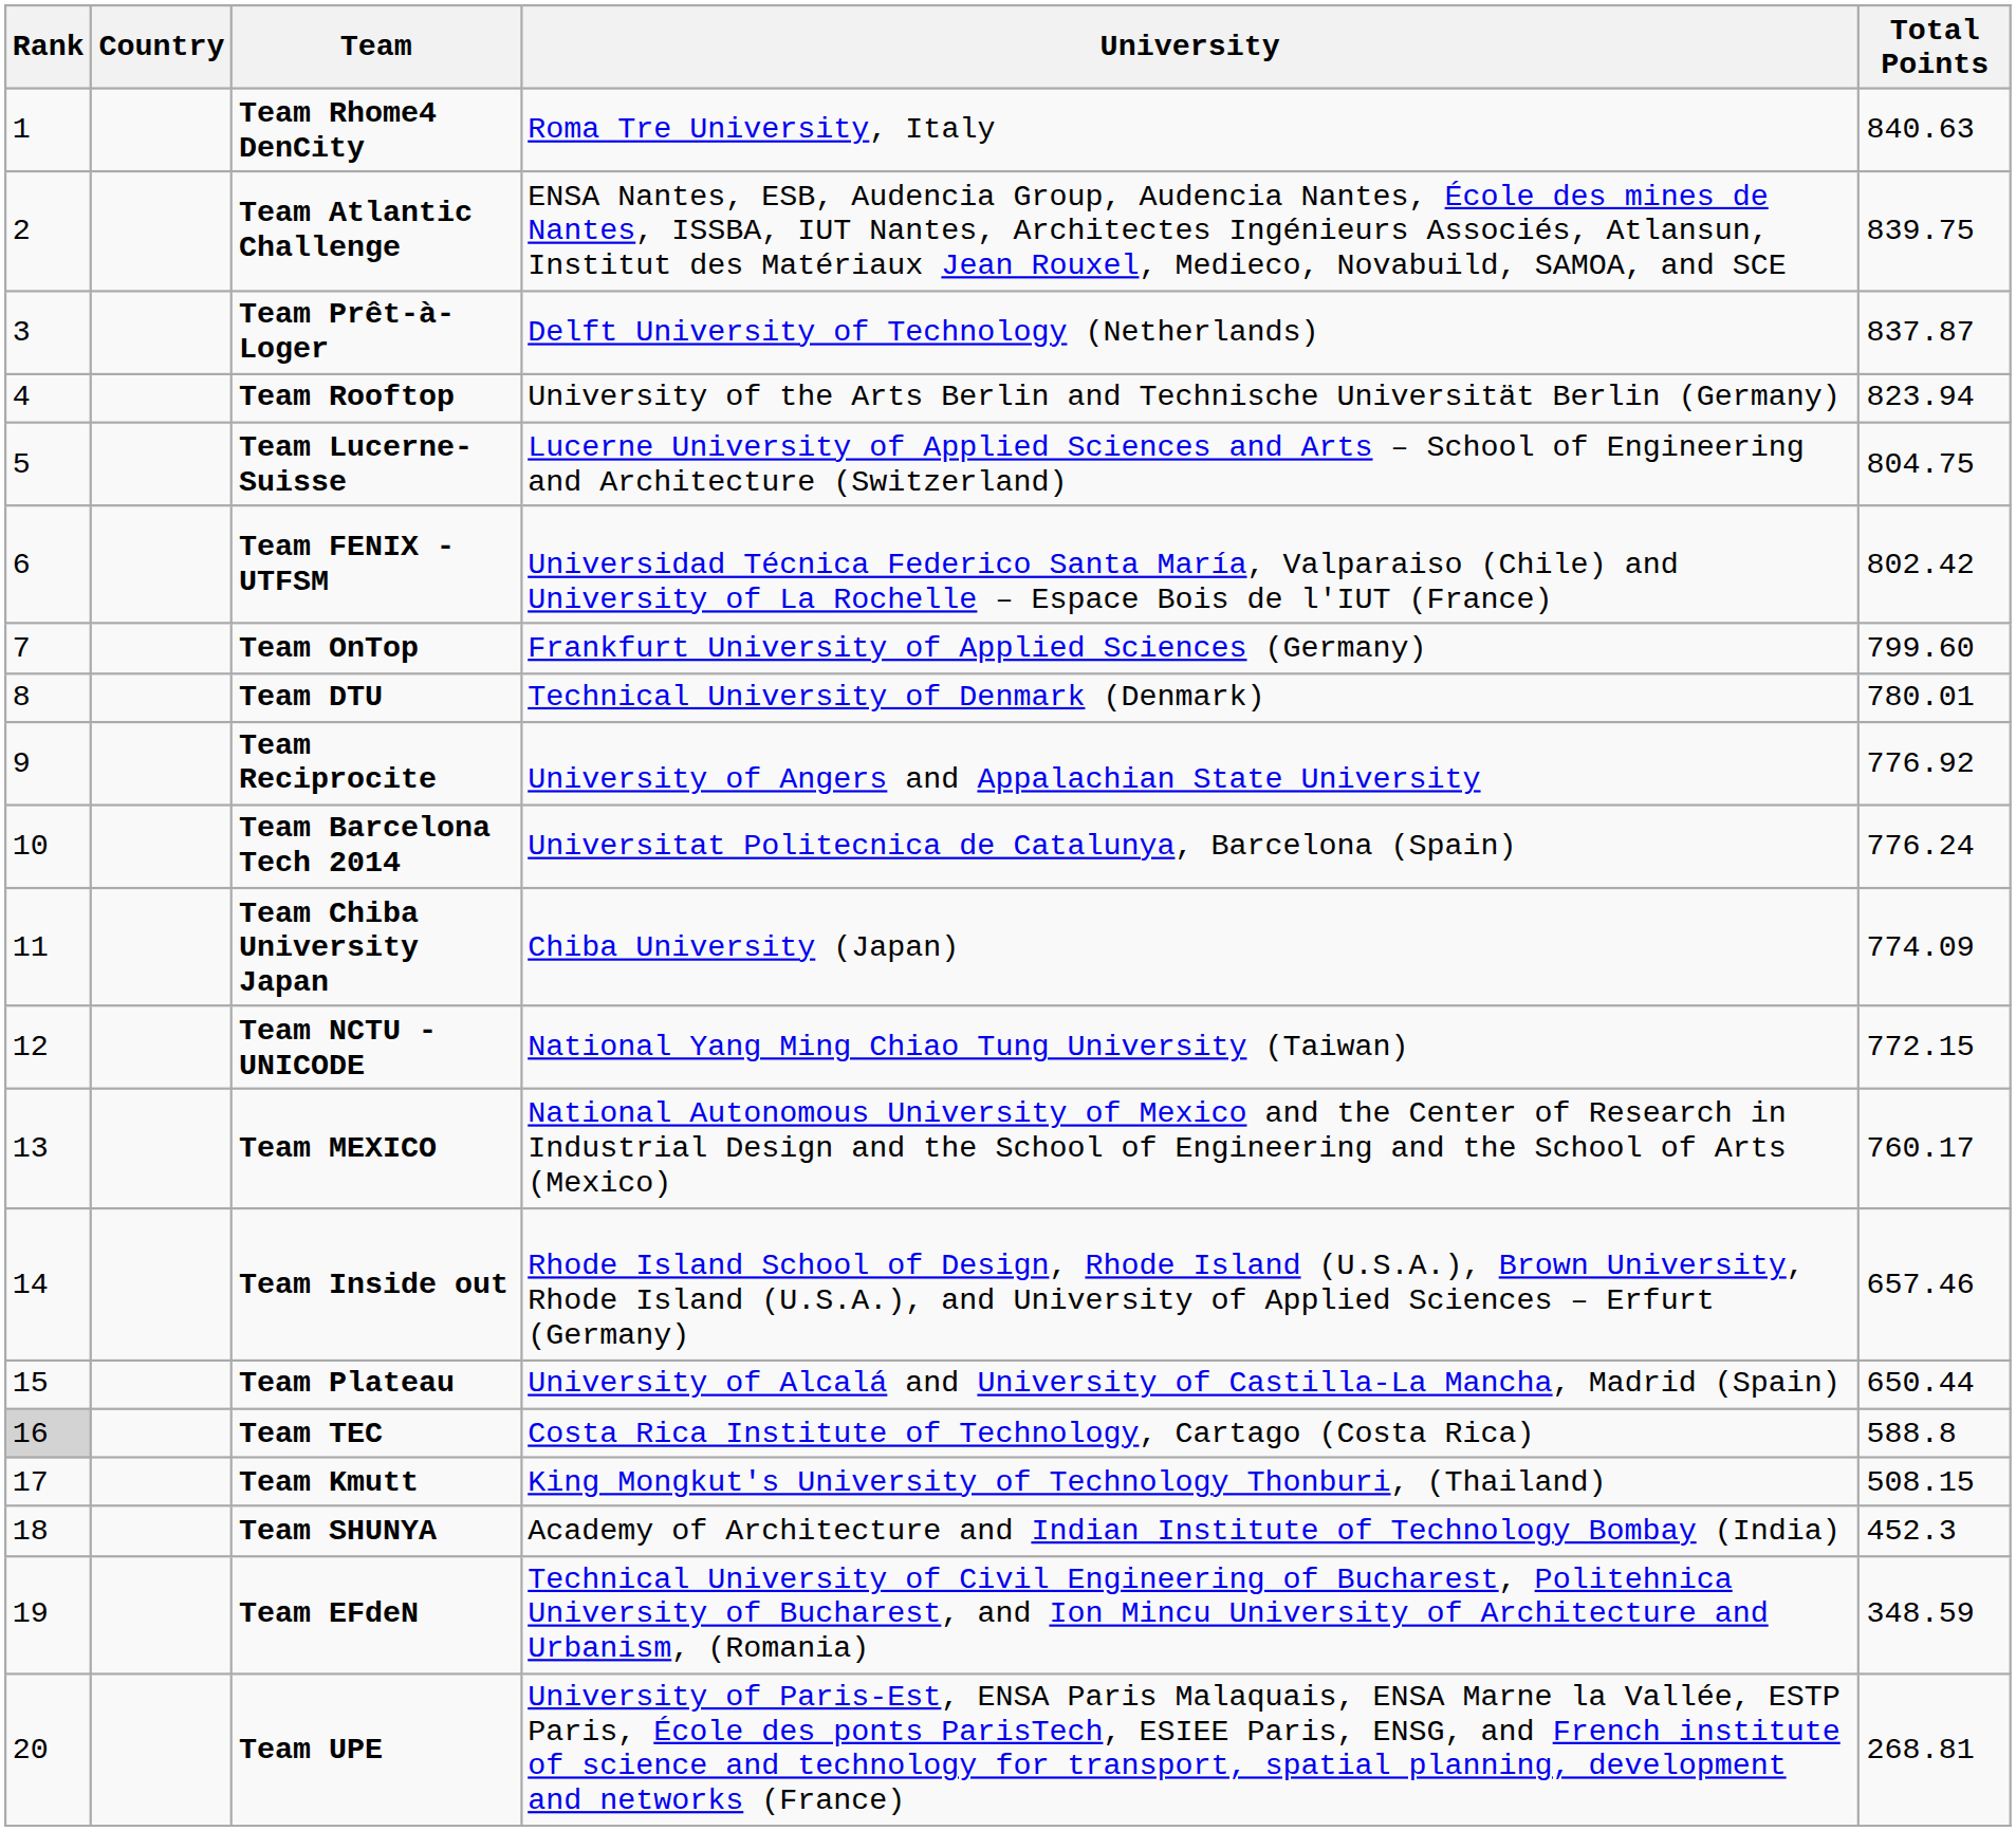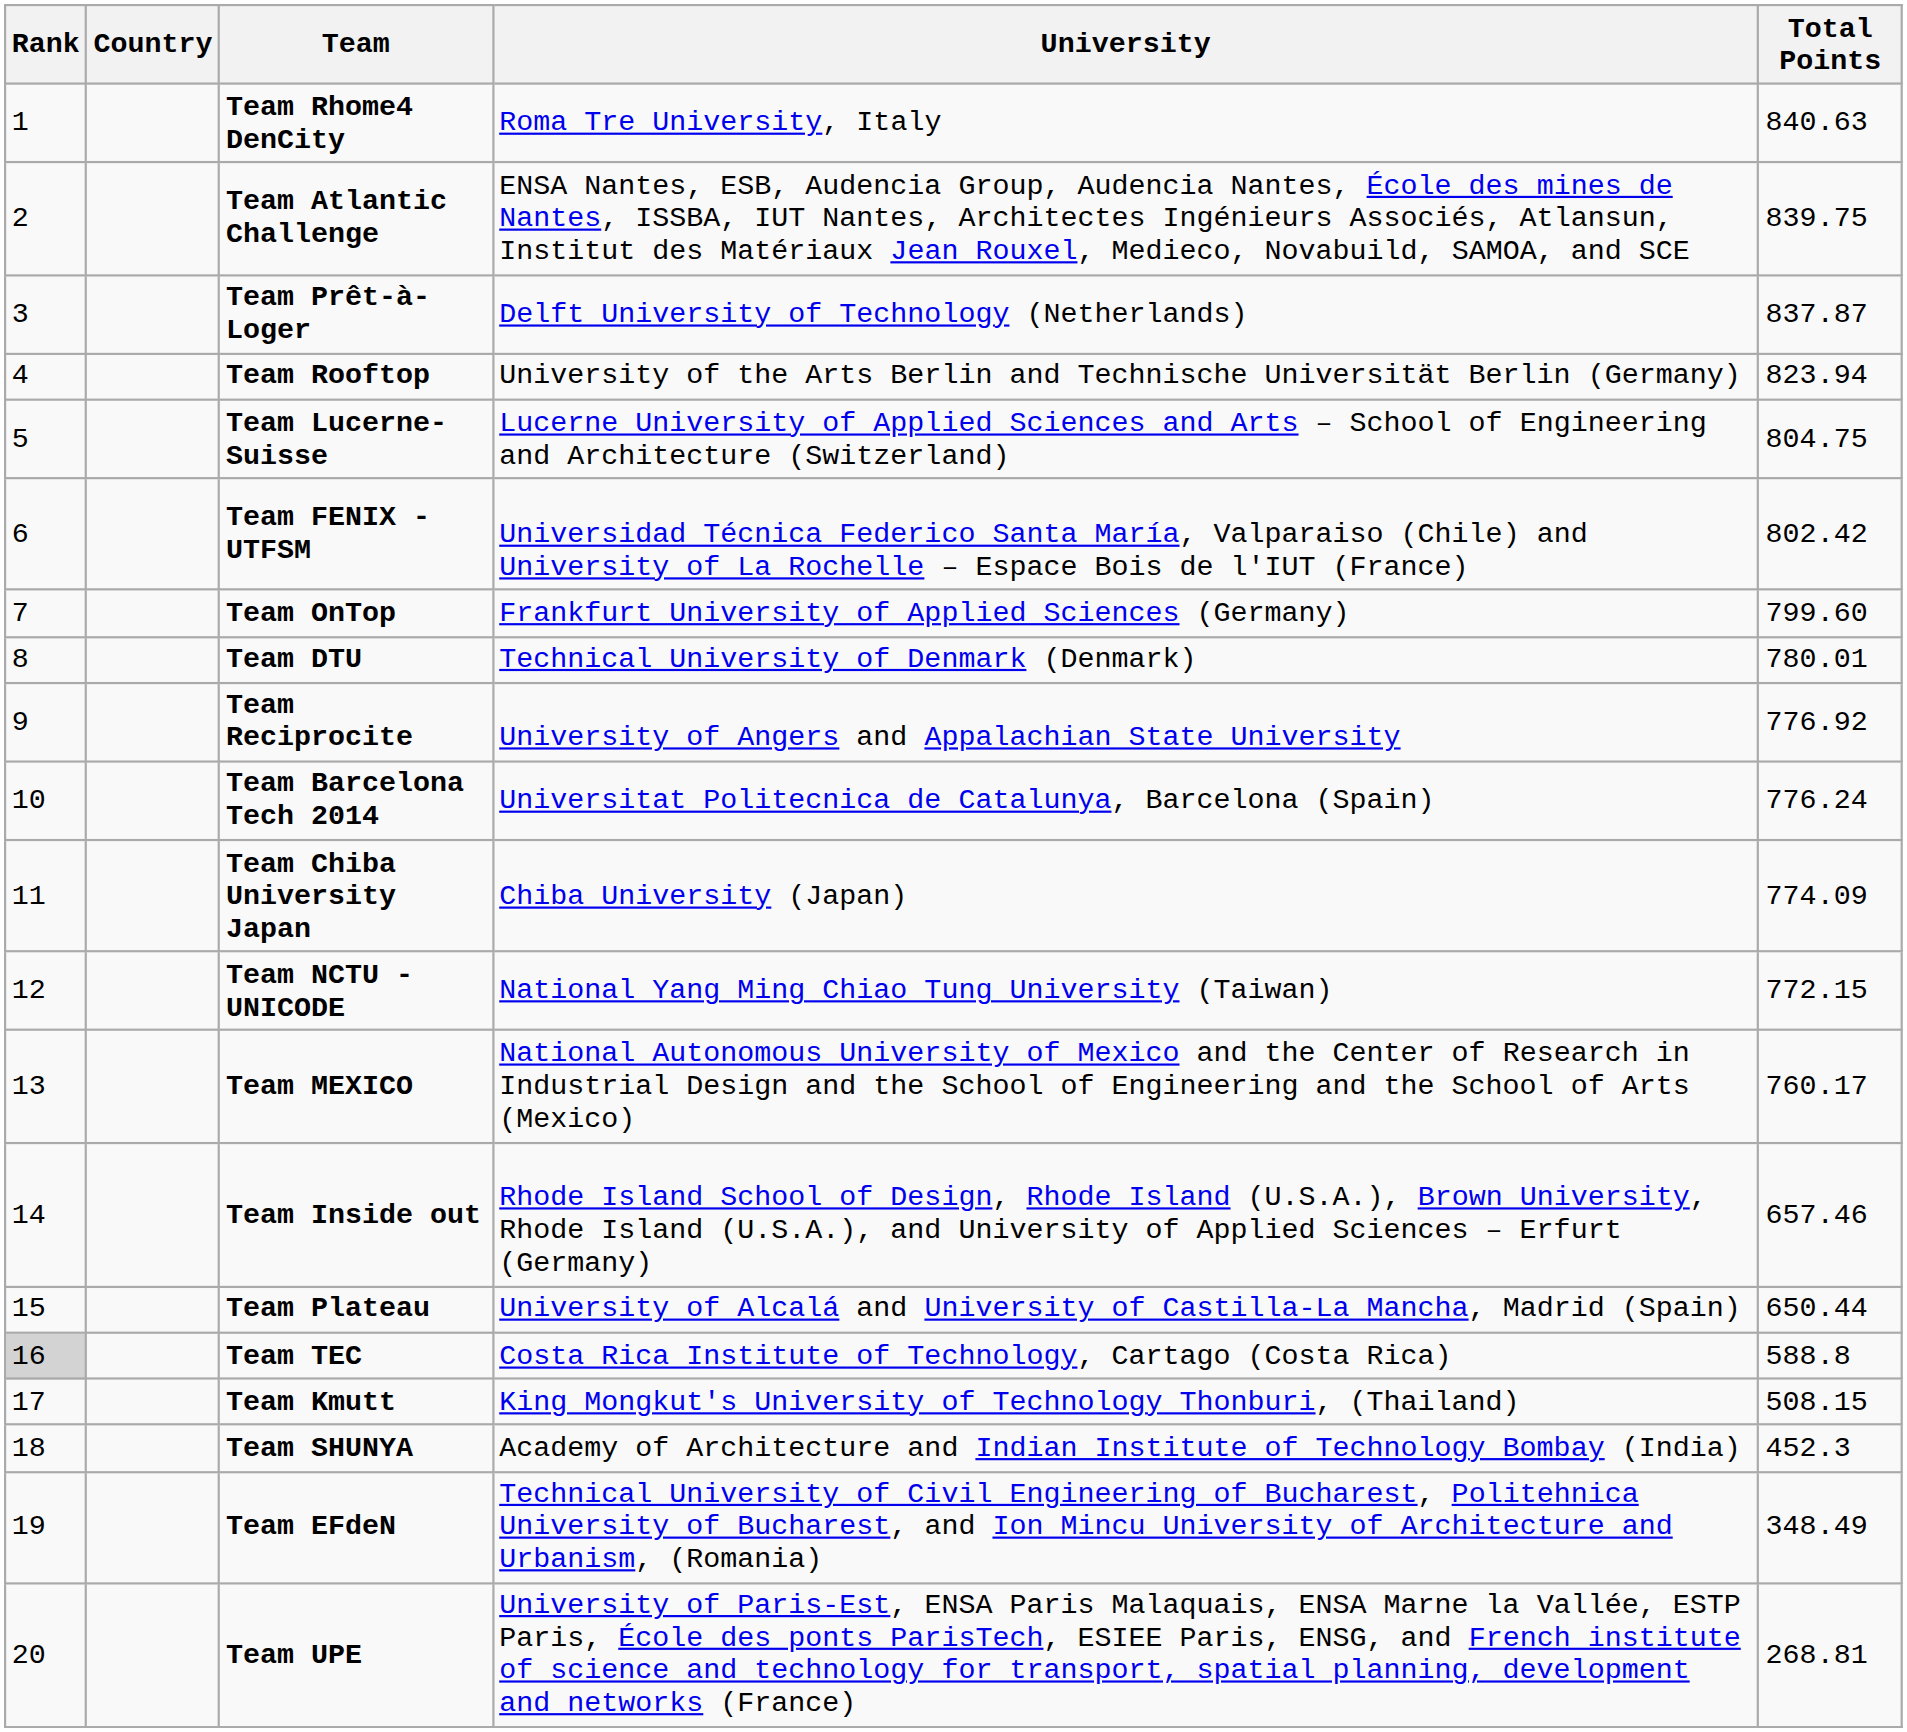Team EFdeN | Total Points: 348.59 -> 348.49
